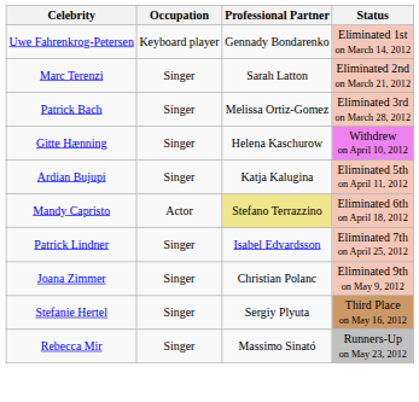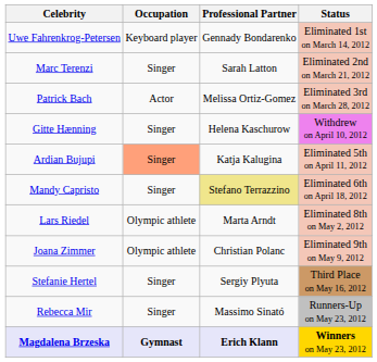Patrick Bach | Occupation: Singer -> Actor
Ardian Bujupi | Occupation: no background -> lightsalmon background
Mandy Capristo | Occupation: Actor -> Singer
- row: Patrick Lindner | Singer | Isabel Edvardsson | Eliminated 7th on April 25, 2012
+ row: Lars Riedel | Olympic athlete | Marta Arndt | Eliminated 8th on May 2, 2012
Joana Zimmer | Occupation: Singer -> Olympic athlete
+ row: Magdalena Brzeska | Gymnast | Erich Klann | Winners on May 23, 2012
